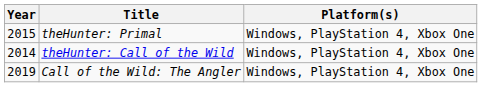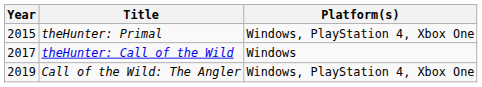theHunter: Call of the Wild | Year: 2014 -> 2017
theHunter: Call of the Wild | Platform(s): Windows, PlayStation 4, Xbox One -> Windows
